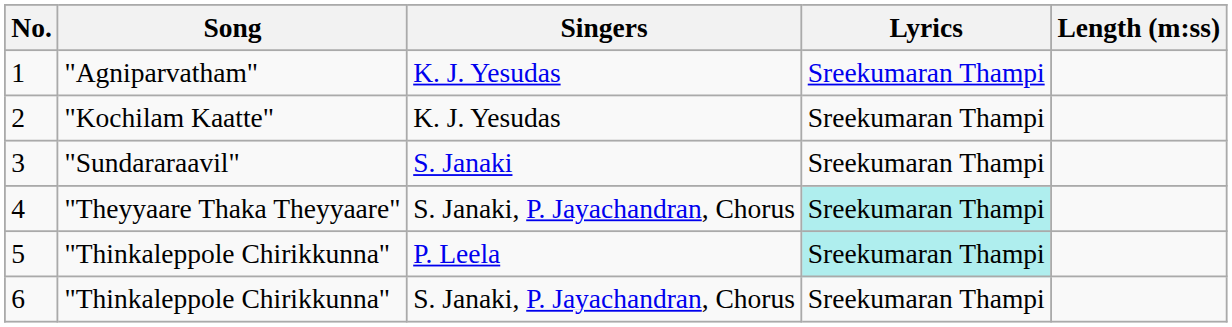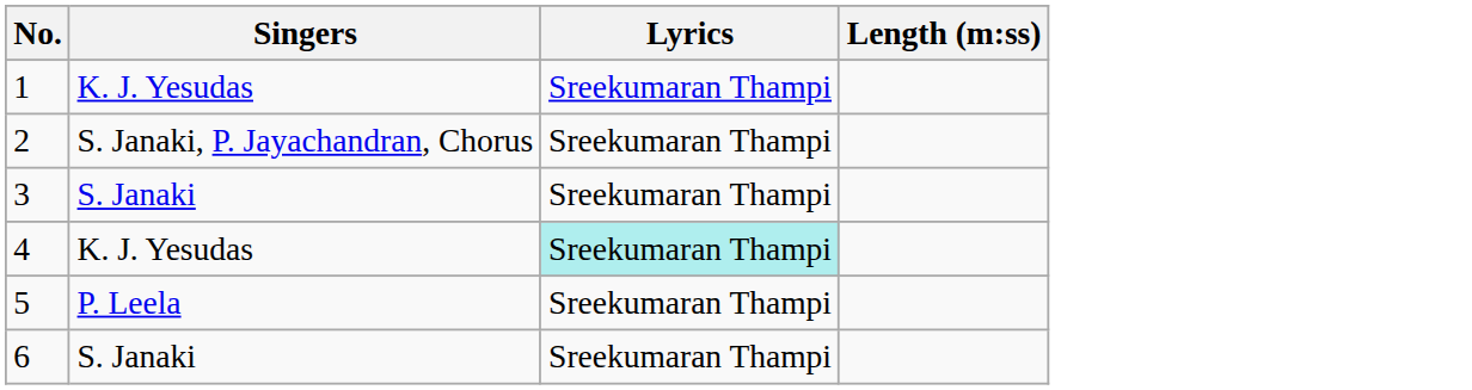- column: Song | "Agniparvatham" | "Kochilam Kaatte" | "Sundararaavil" | "Theyyaare Thaka Theyyaare" | "Thinkaleppole Chirikkunna" | "Thinkaleppole Chirikkunna"
2 | Singers: K. J. Yesudas -> S. Janaki, P. Jayachandran, Chorus
4 | Singers: S. Janaki, P. Jayachandran, Chorus -> K. J. Yesudas
5 | Lyrics: paleturquoise background -> no background
6 | Singers: S. Janaki, P. Jayachandran, Chorus -> S. Janaki
